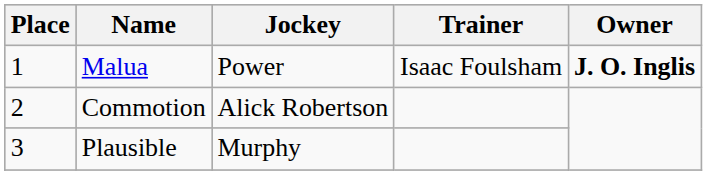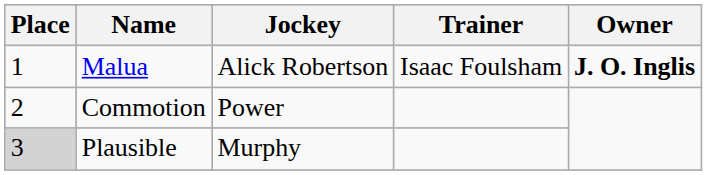Malua | Jockey: Power -> Alick Robertson
Commotion | Jockey: Alick Robertson -> Power
Plausible | Place: no background -> lightgrey background
